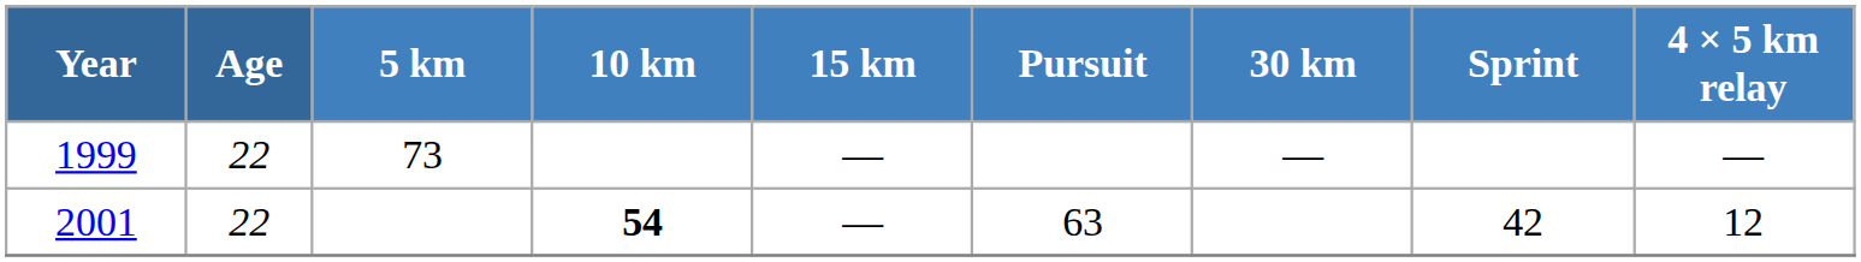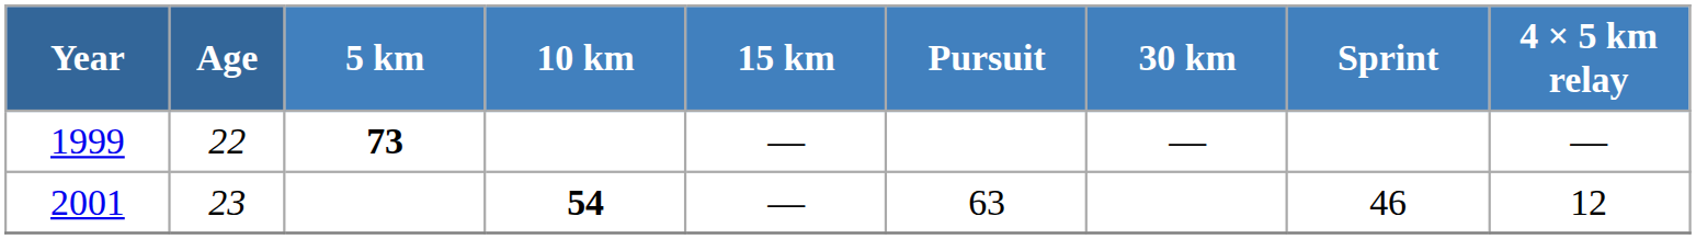1999 | 5 km: normal -> bold
2001 | Age: 22 -> 23
2001 | Sprint: 42 -> 46
